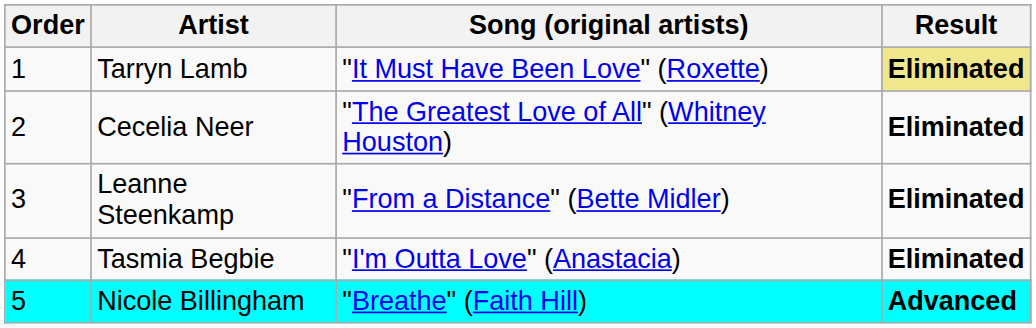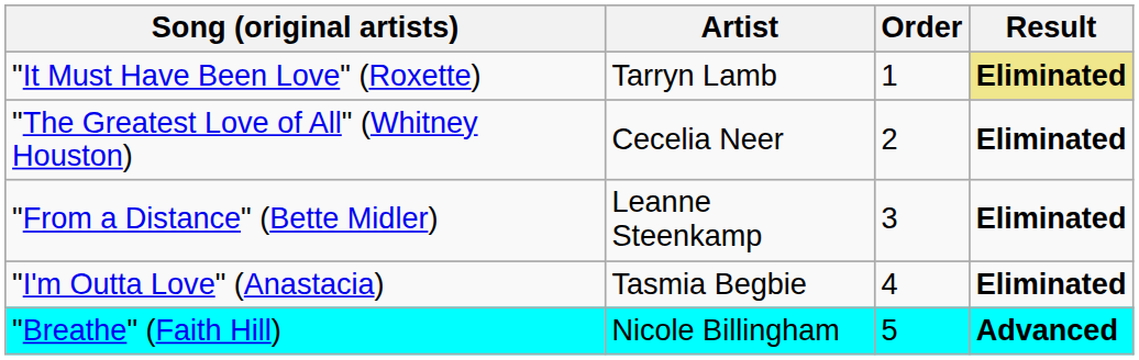columns swapped: Order <-> Song (original artists)
